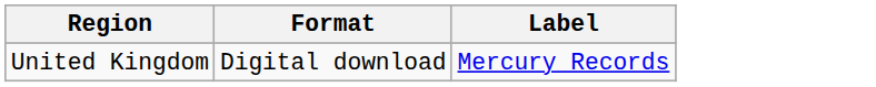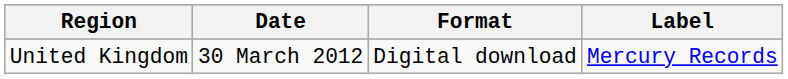+ column: Date | 30 March 2012
